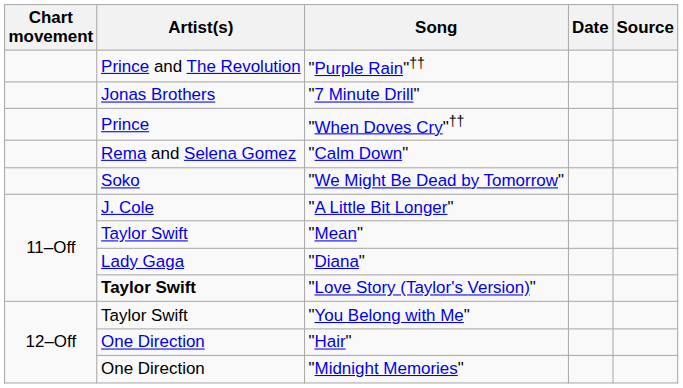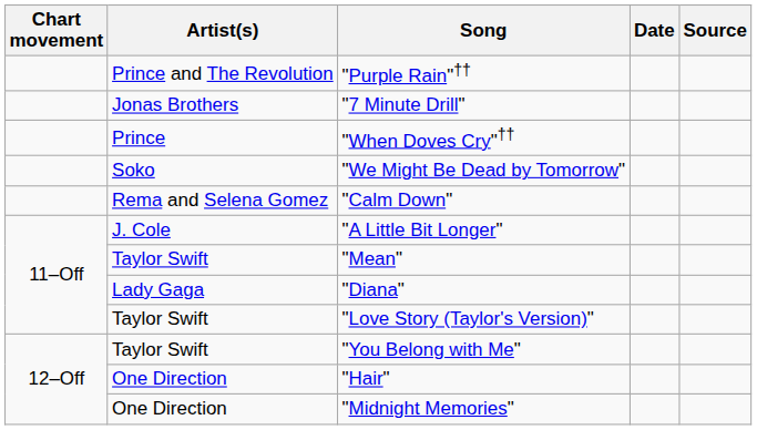rows swapped: "We Might Be Dead by Tomorrow" <-> "Calm Down"
"Love Story (Taylor's Version)" | Artist(s): bold -> normal
